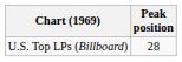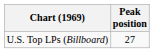U.S. Top LPs (Billboard) | Peak position: 28 -> 27
